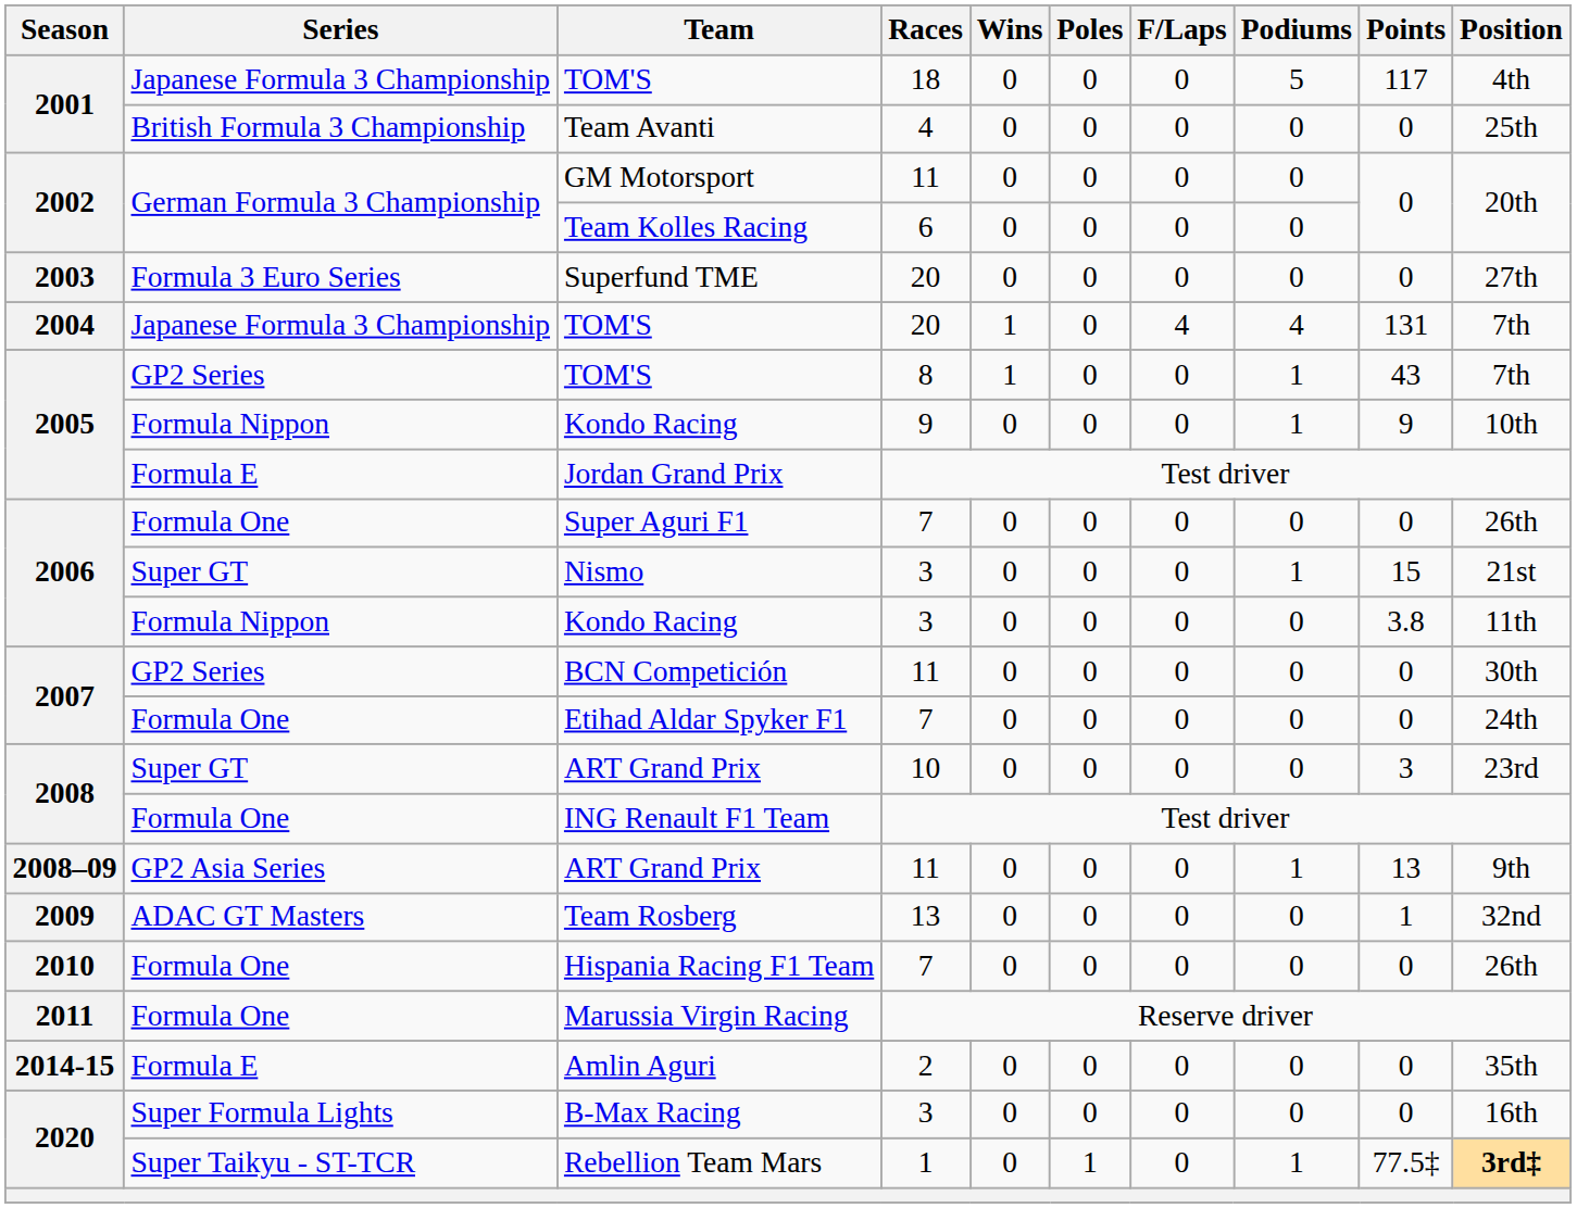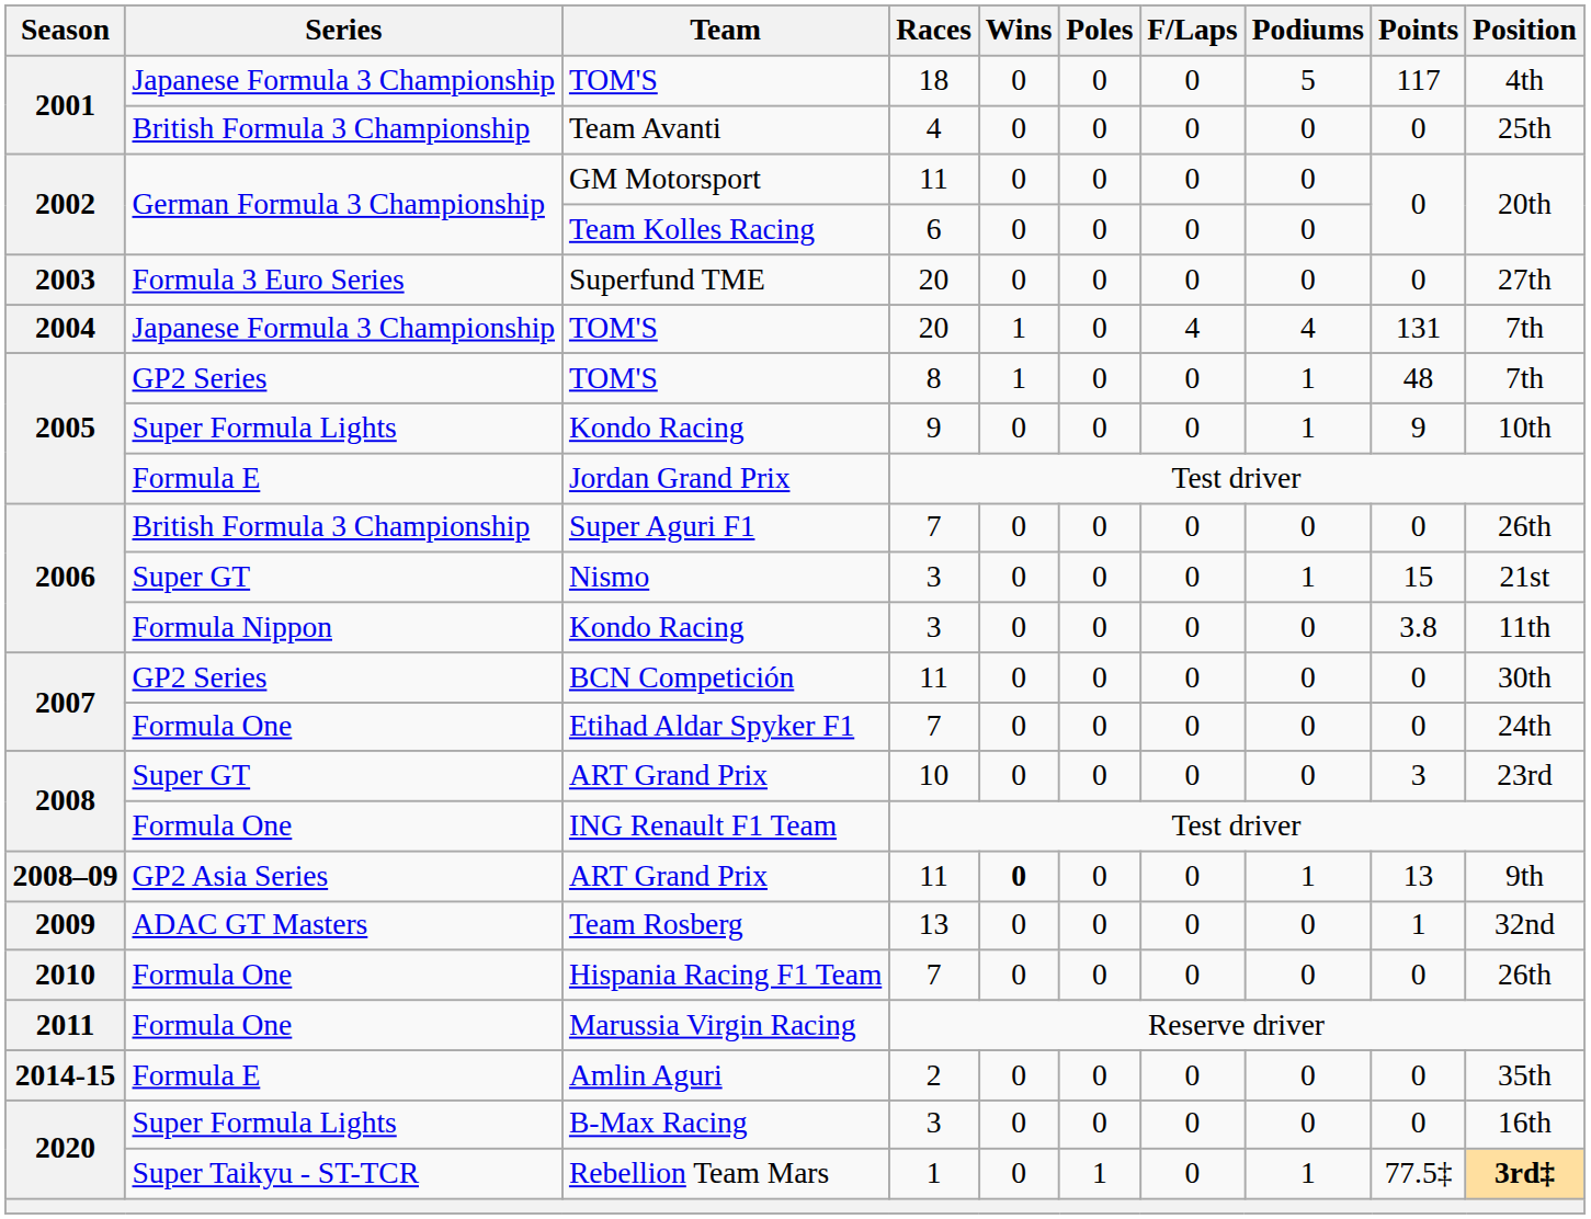TOM'S / 8 | Points: 43 -> 48
Kondo Racing / 9 | Series: Formula Nippon -> Super Formula Lights
Super Aguri F1 | Series: Formula One -> British Formula 3 Championship
ART Grand Prix / 11 | Wins: normal -> bold
